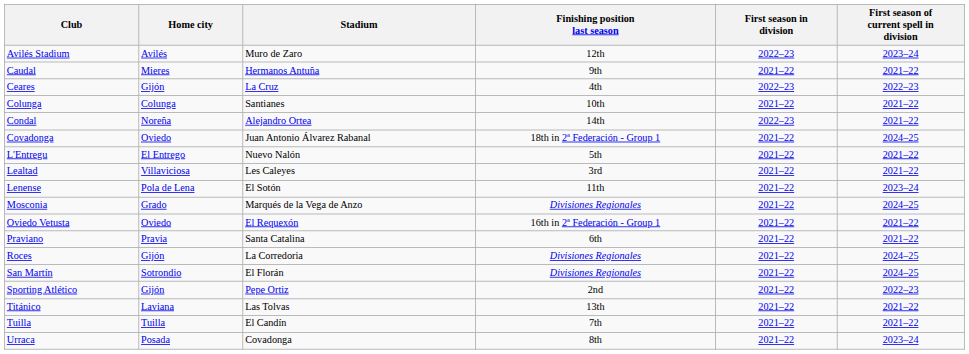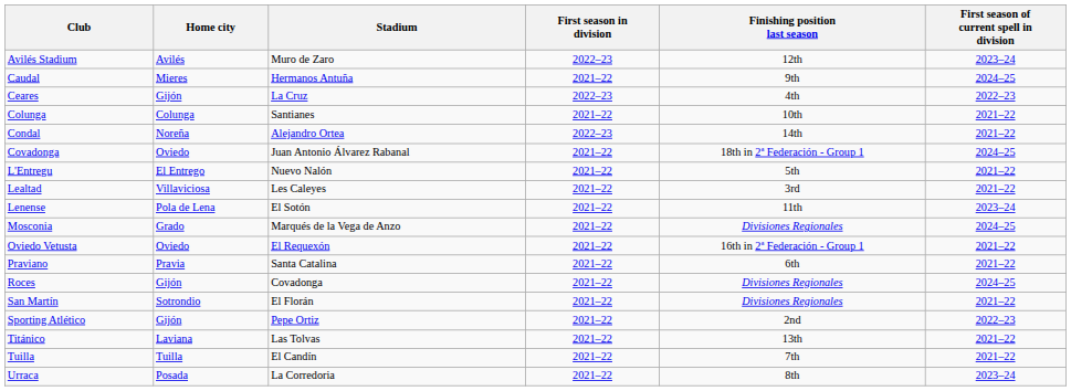columns swapped: Finishing position last season <-> First season in division
Caudal | First season of current spell in division: 2021–22 -> 2024–25
Roces | Stadium: La Corredoria -> Covadonga
San Martín | First season of current spell in division: 2024–25 -> 2021–22
Urraca | Stadium: Covadonga -> La Corredoria
